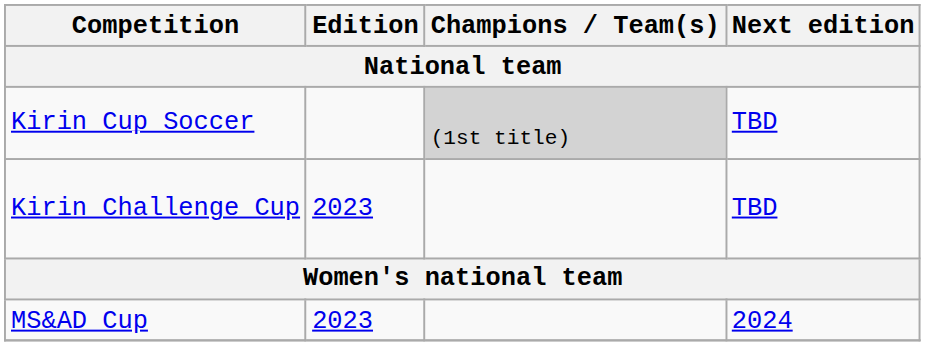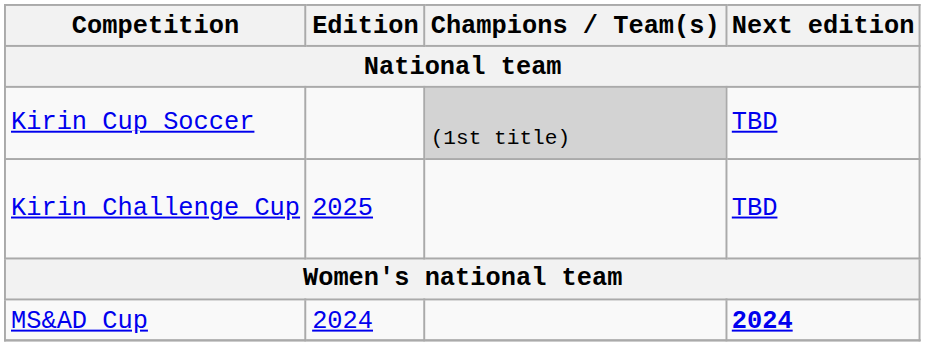Kirin Challenge Cup | Edition: 2023 -> 2025
MS&AD Cup | Edition: 2023 -> 2024
MS&AD Cup | Next edition: normal -> bold
